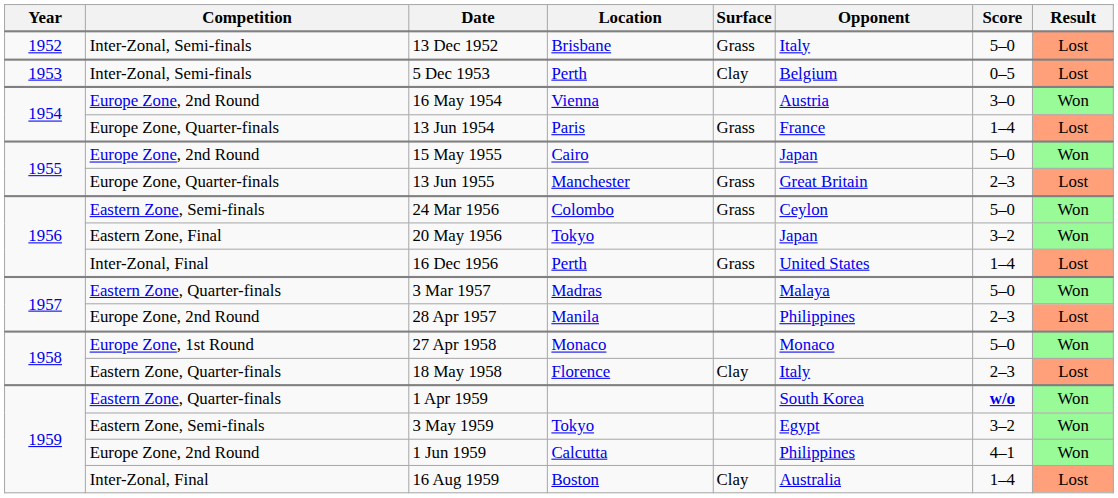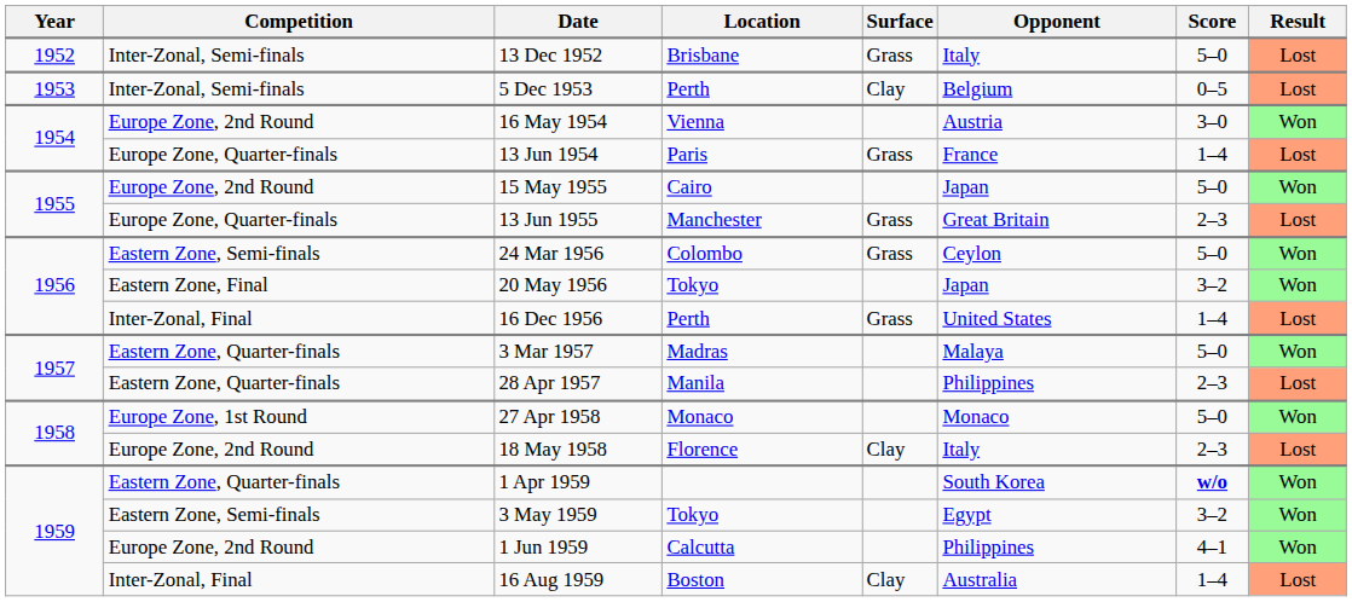28 Apr 1957 | Competition: Europe Zone, 2nd Round -> Eastern Zone, Quarter-finals
18 May 1958 | Competition: Eastern Zone, Quarter-finals -> Europe Zone, 2nd Round
